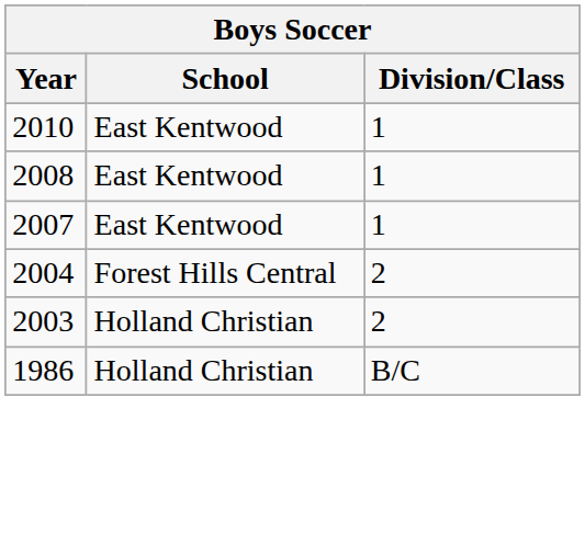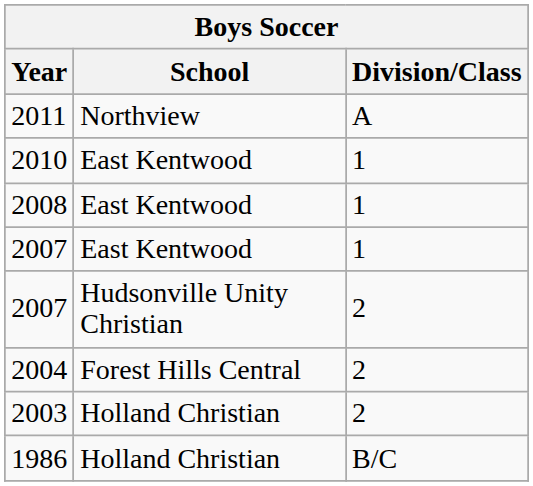+ row: 2011 | Northview | A
+ row: 2007 | Hudsonville Unity Christian | 2
